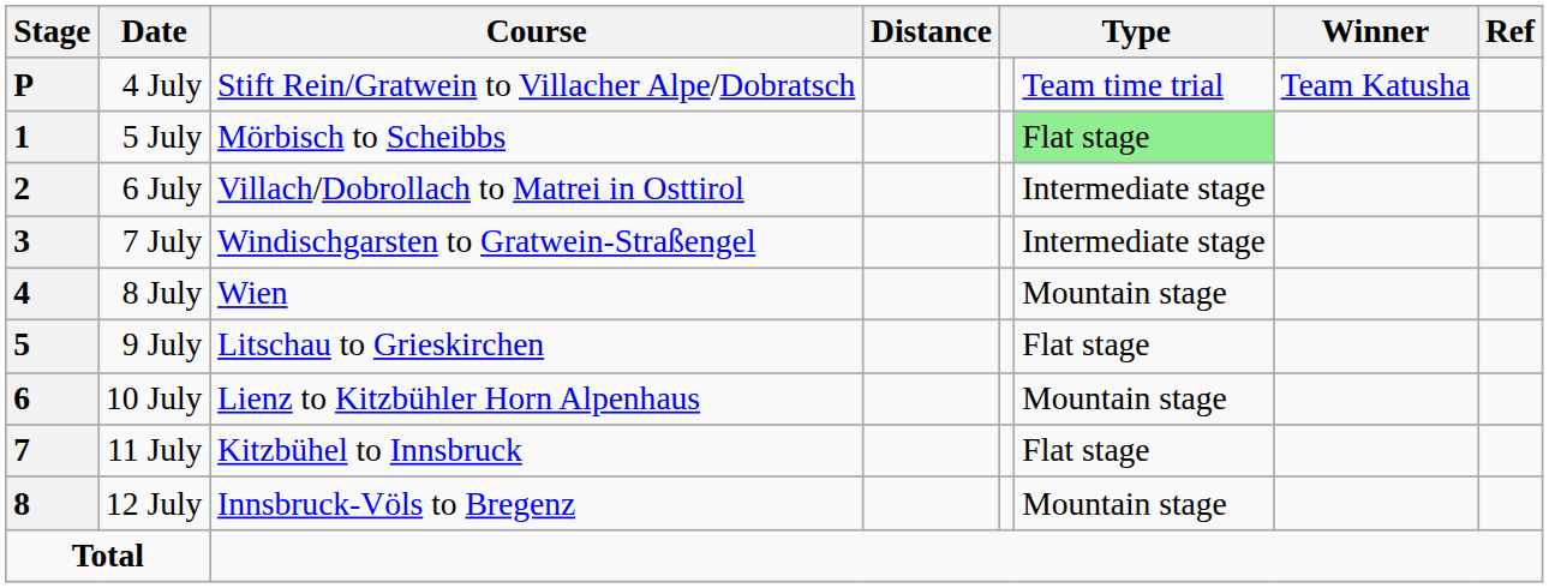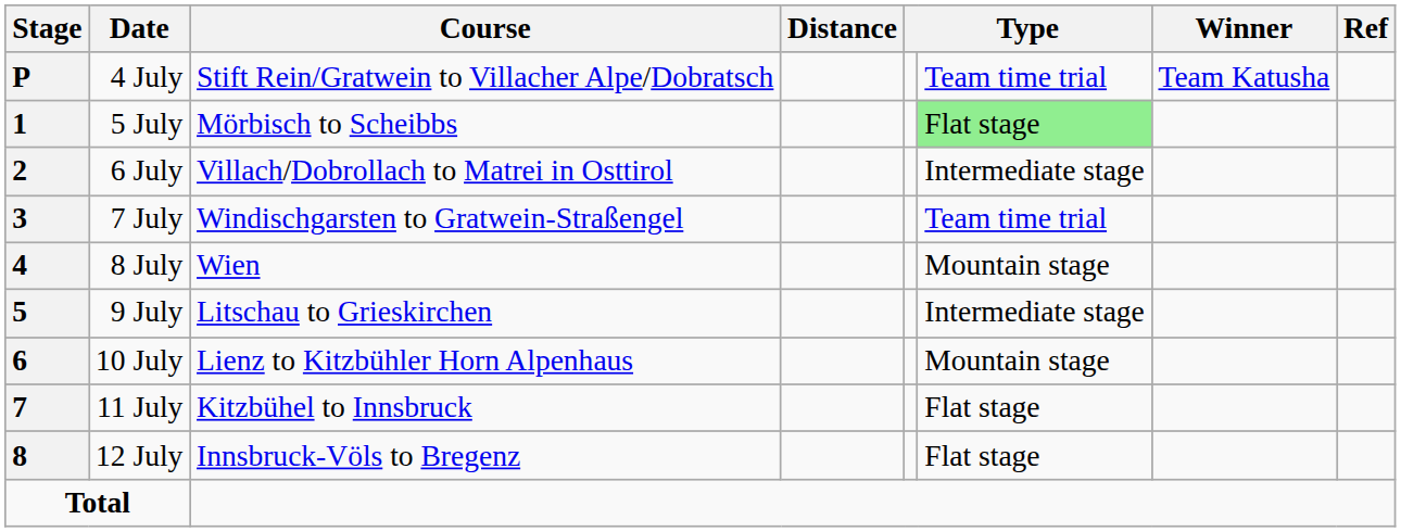3 | column 6: Intermediate stage -> Team time trial
5 | column 6: Flat stage -> Intermediate stage
8 | column 6: Mountain stage -> Flat stage
